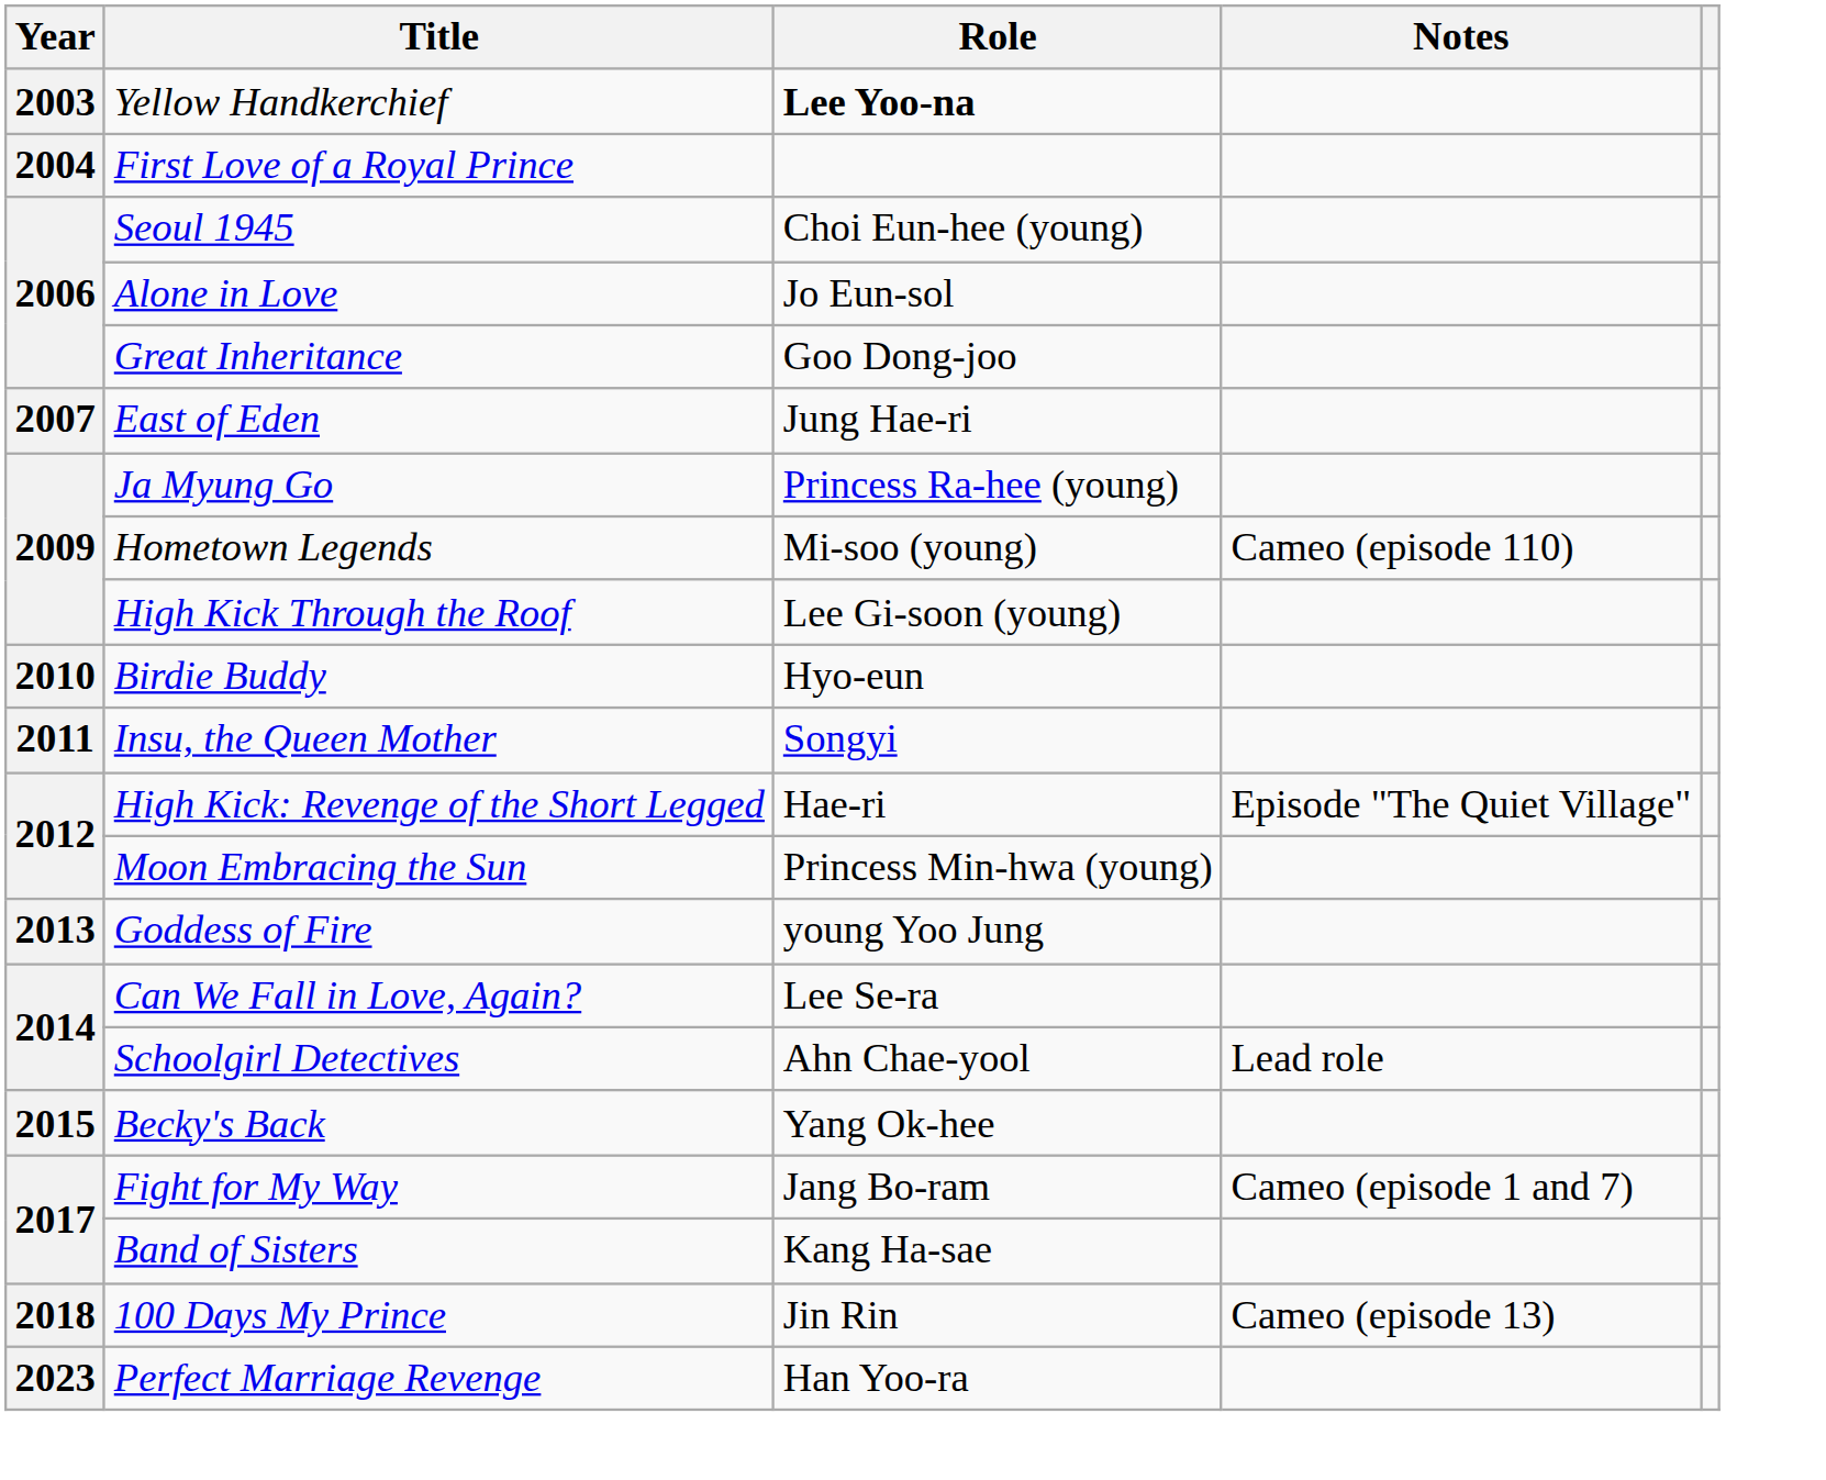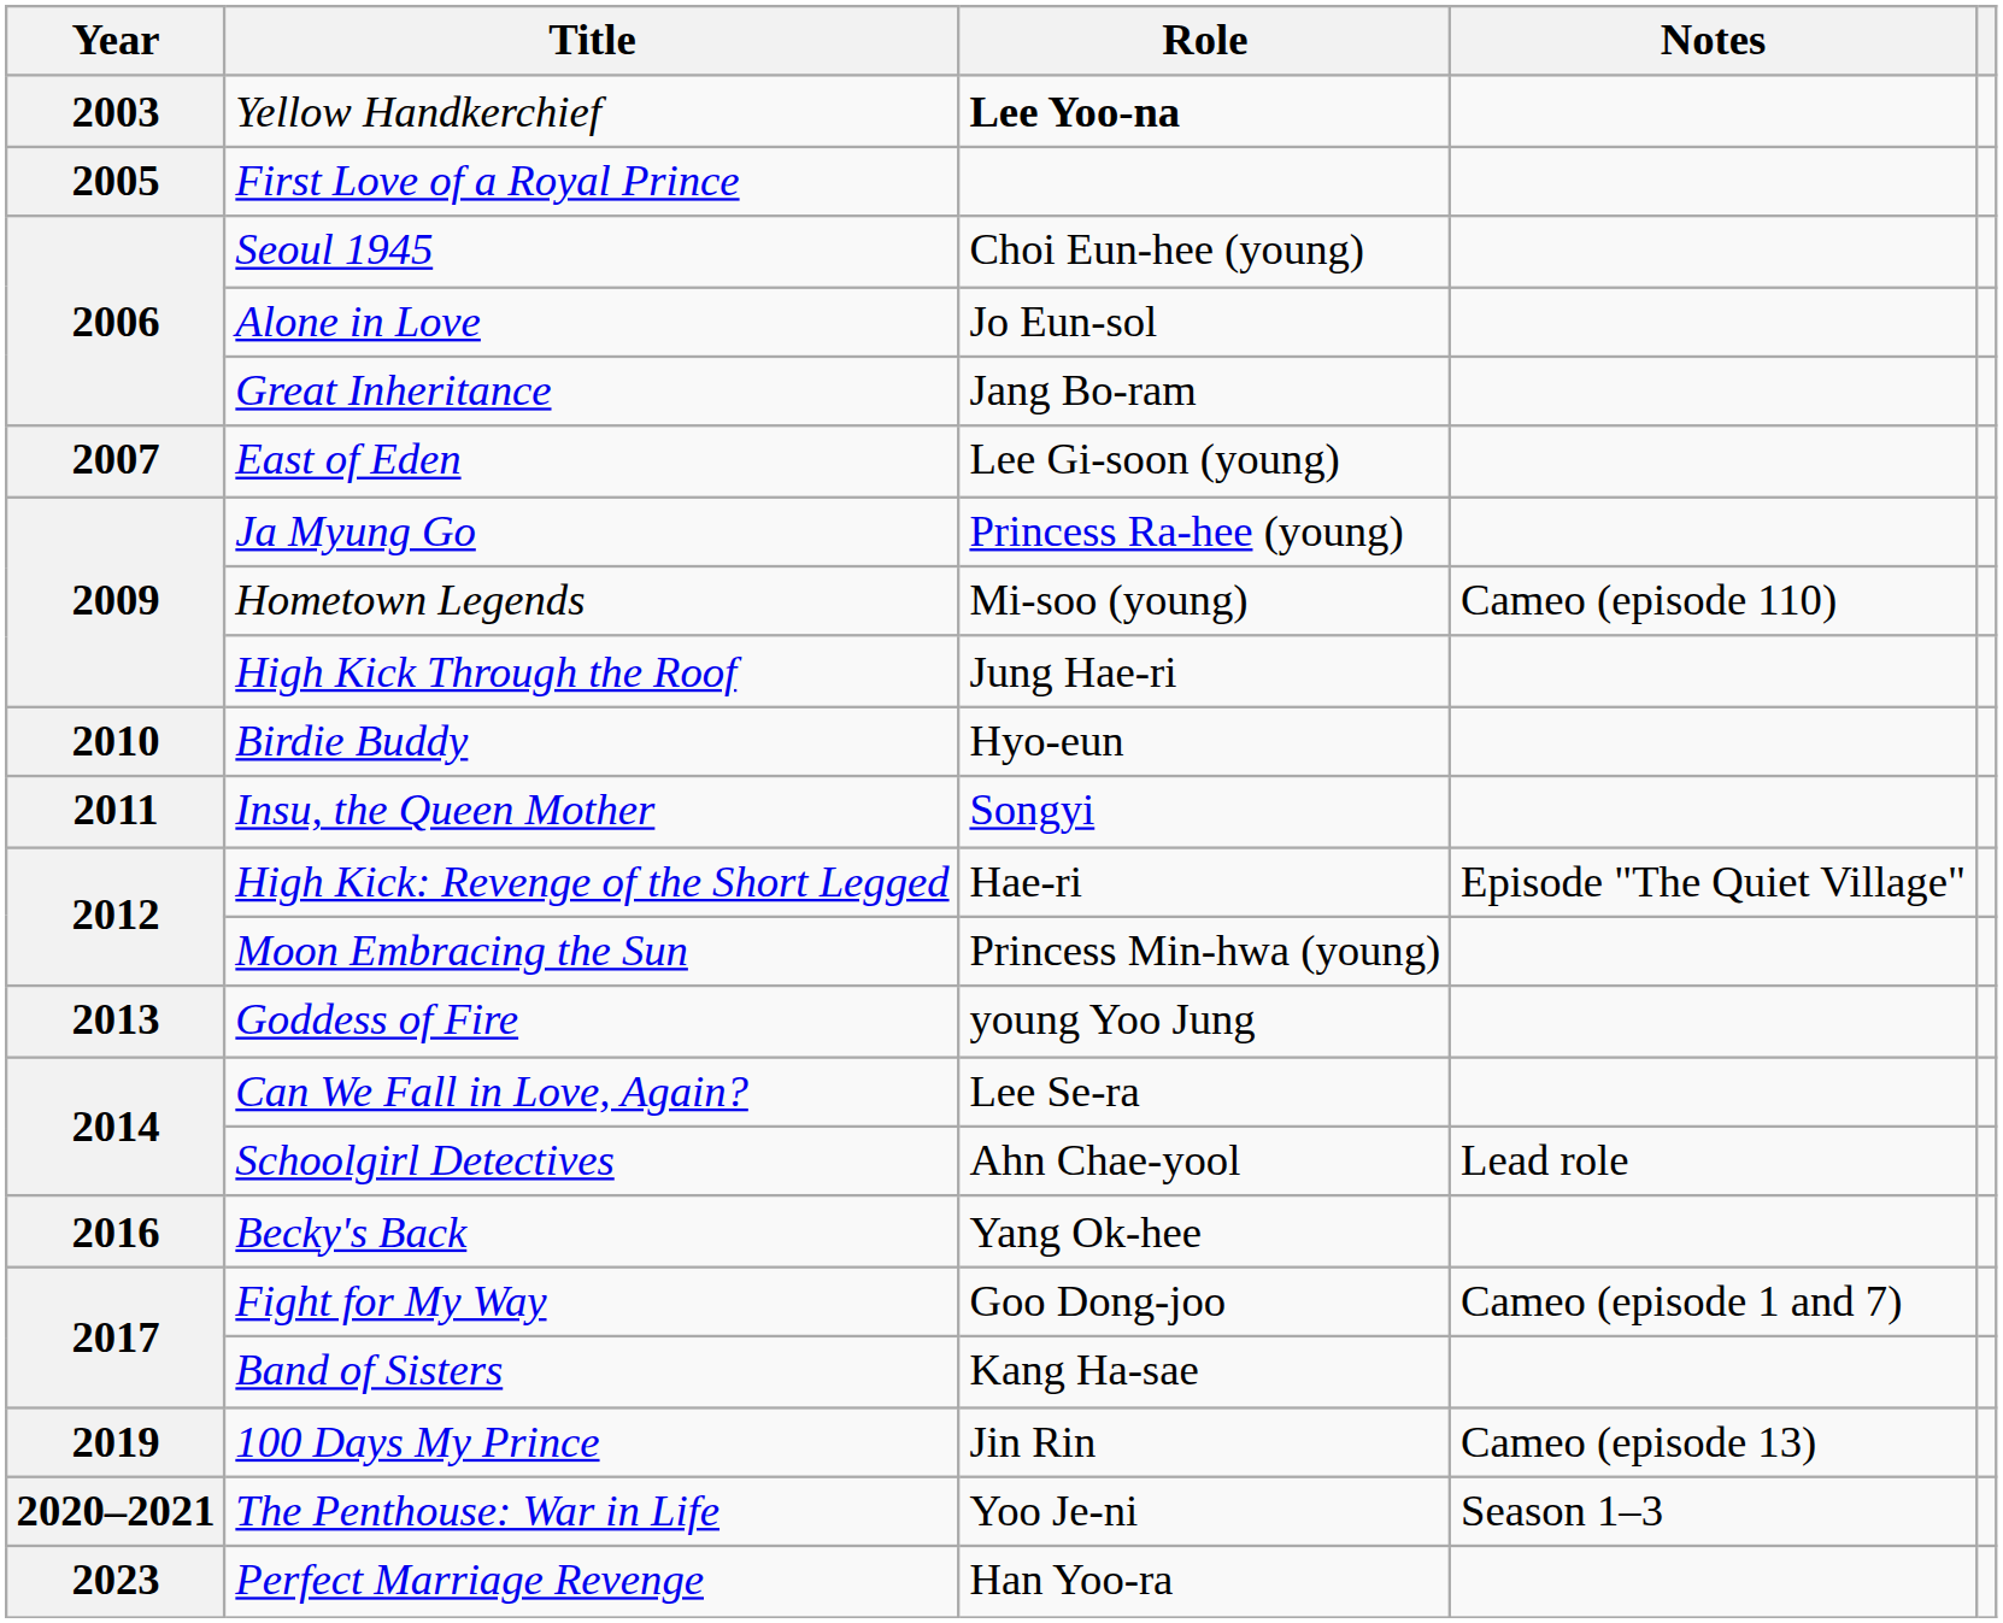First Love of a Royal Prince | Year: 2004 -> 2005
Great Inheritance | Role: Goo Dong-joo -> Jang Bo-ram
East of Eden | Role: Jung Hae-ri -> Lee Gi-soon (young)
High Kick Through the Roof | Role: Lee Gi-soon (young) -> Jung Hae-ri
Becky's Back | Year: 2015 -> 2016
Fight for My Way | Role: Jang Bo-ram -> Goo Dong-joo
100 Days My Prince | Year: 2018 -> 2019
+ row: 2020–2021 | The Penthouse: War in Life | Yoo Je-ni | Season 1–3
